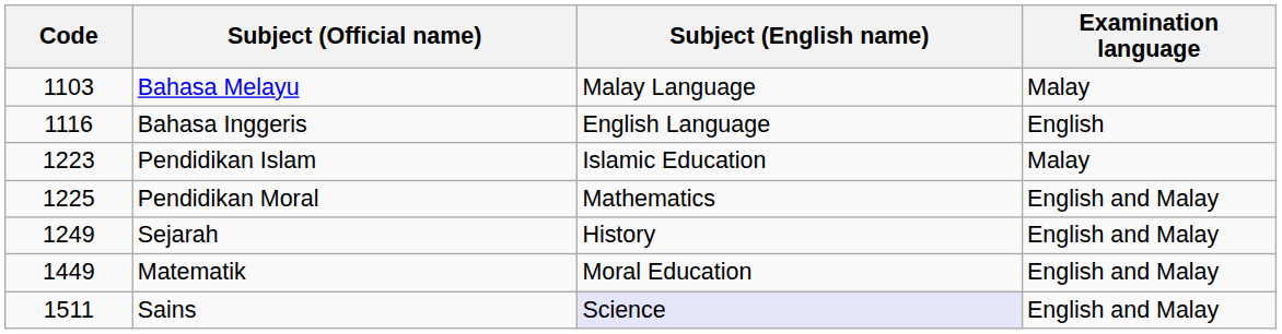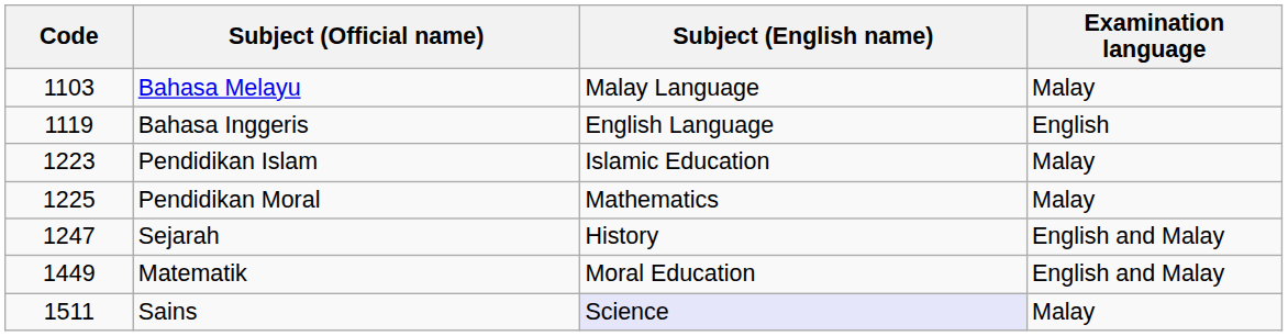Bahasa Inggeris | Code: 1116 -> 1119
Pendidikan Moral | Examination language: English and Malay -> Malay
Sejarah | Code: 1249 -> 1247
Sains | Examination language: English and Malay -> Malay
